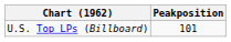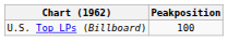U.S. Top LPs (Billboard) | Peakposition: 101 -> 100
